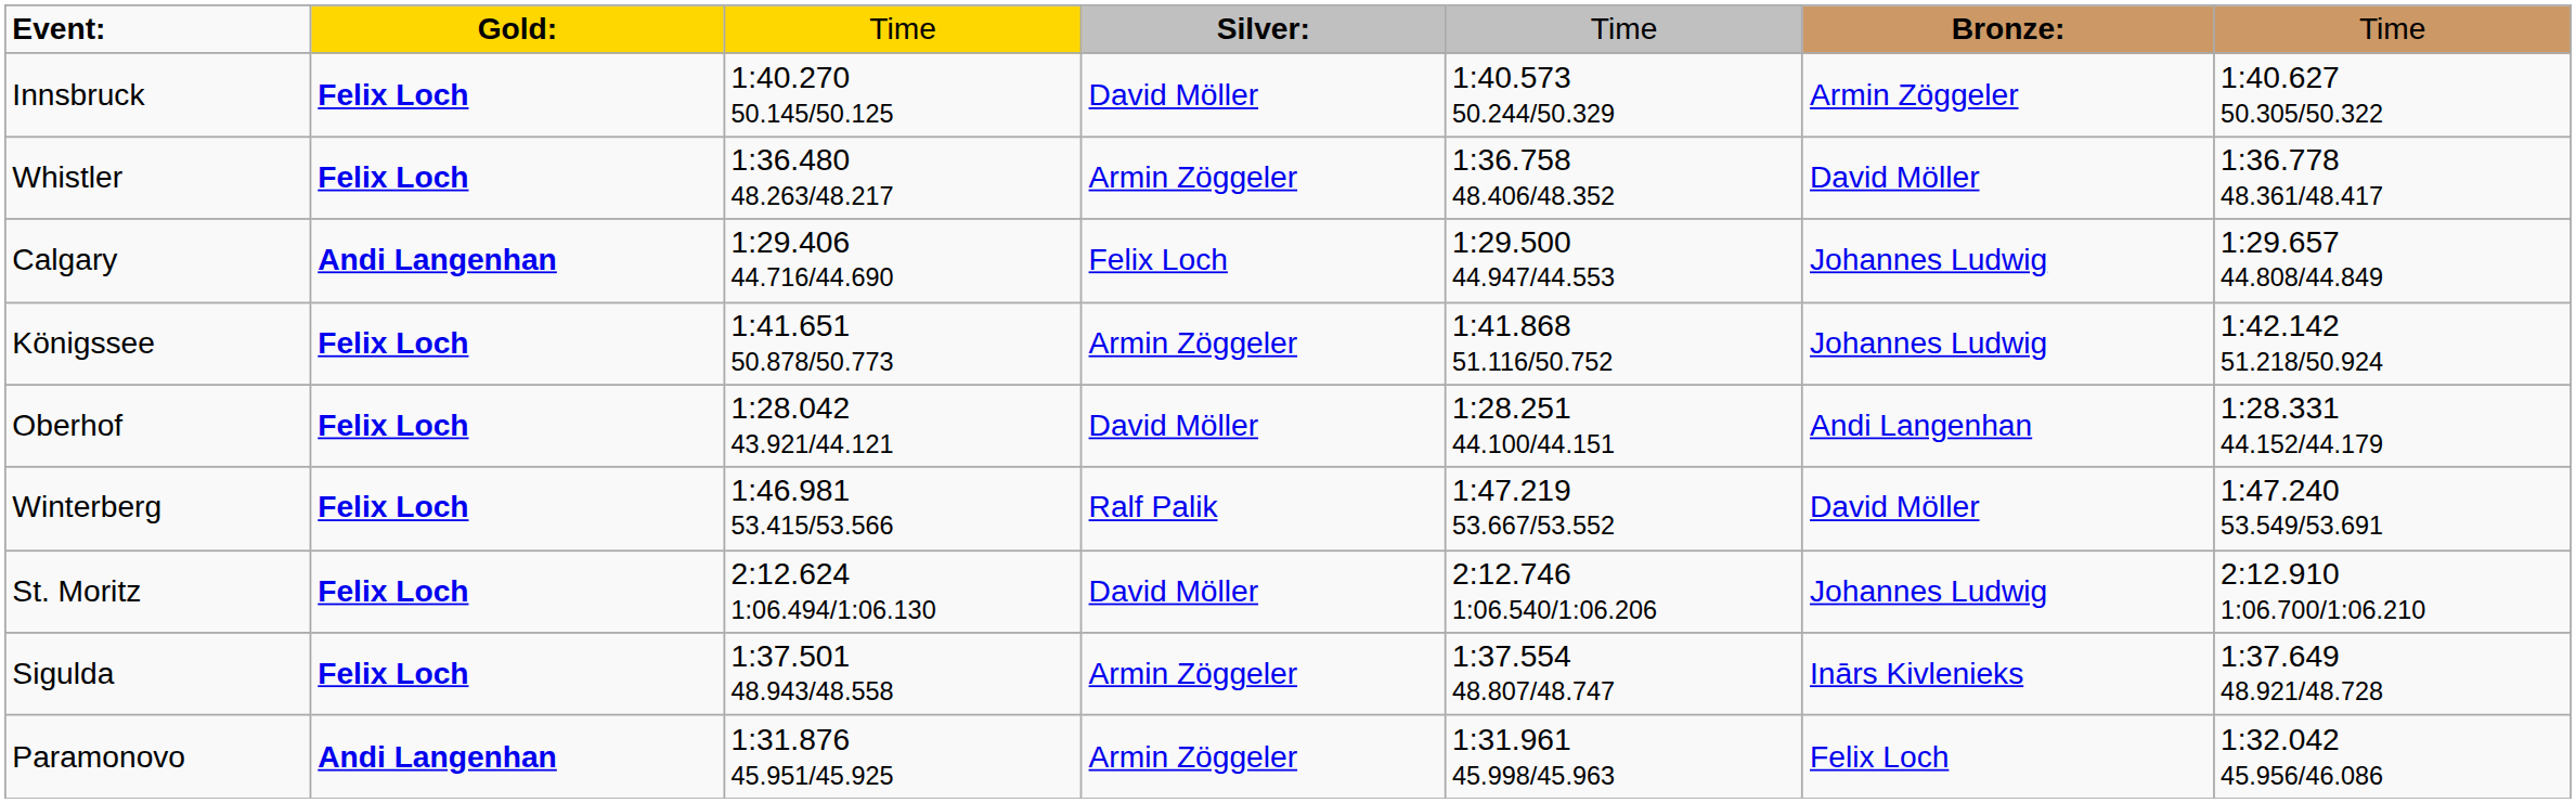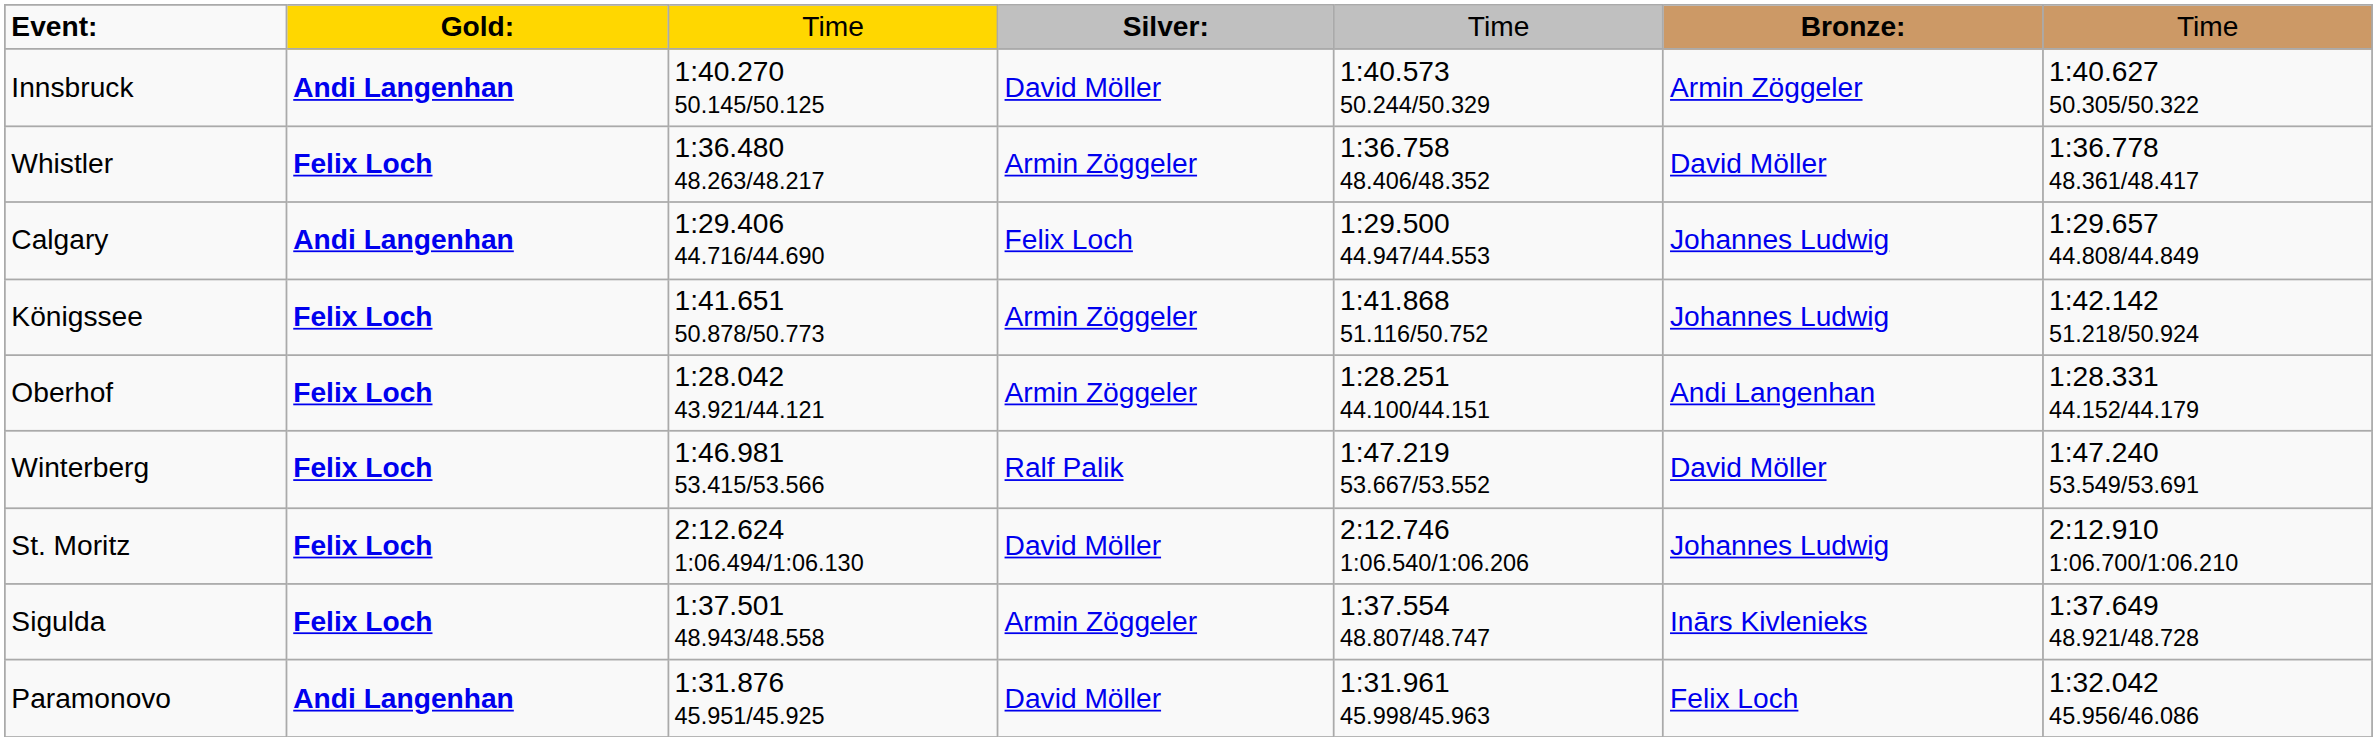Innsbruck | column 2: Felix Loch -> Andi Langenhan
Oberhof | column 4: David Möller -> Armin Zöggeler
Paramonovo | column 4: Armin Zöggeler -> David Möller
